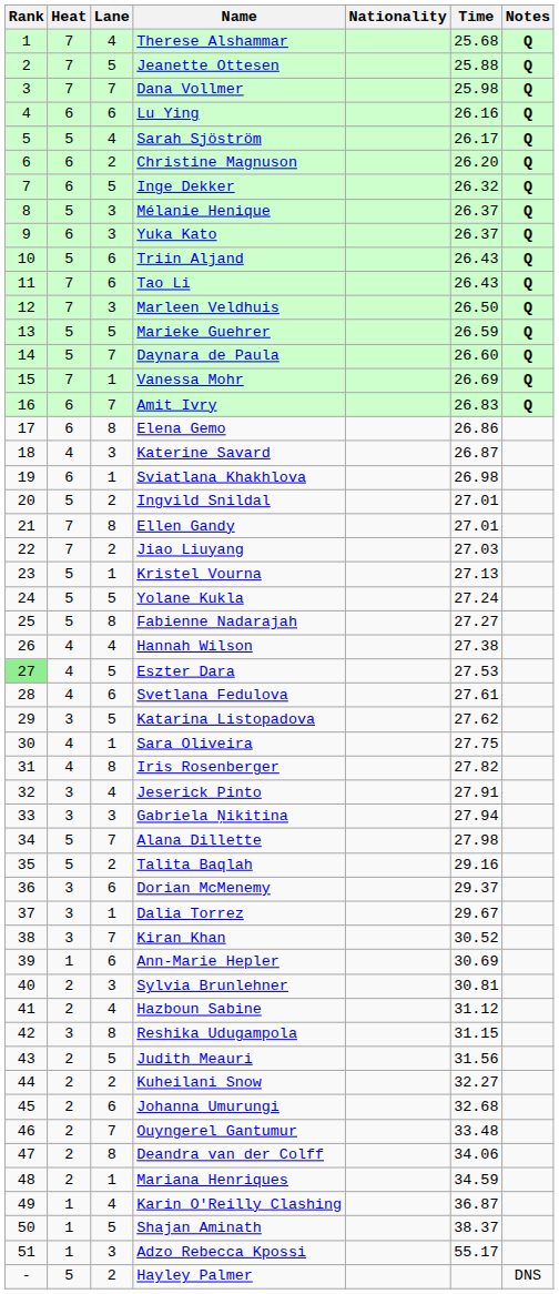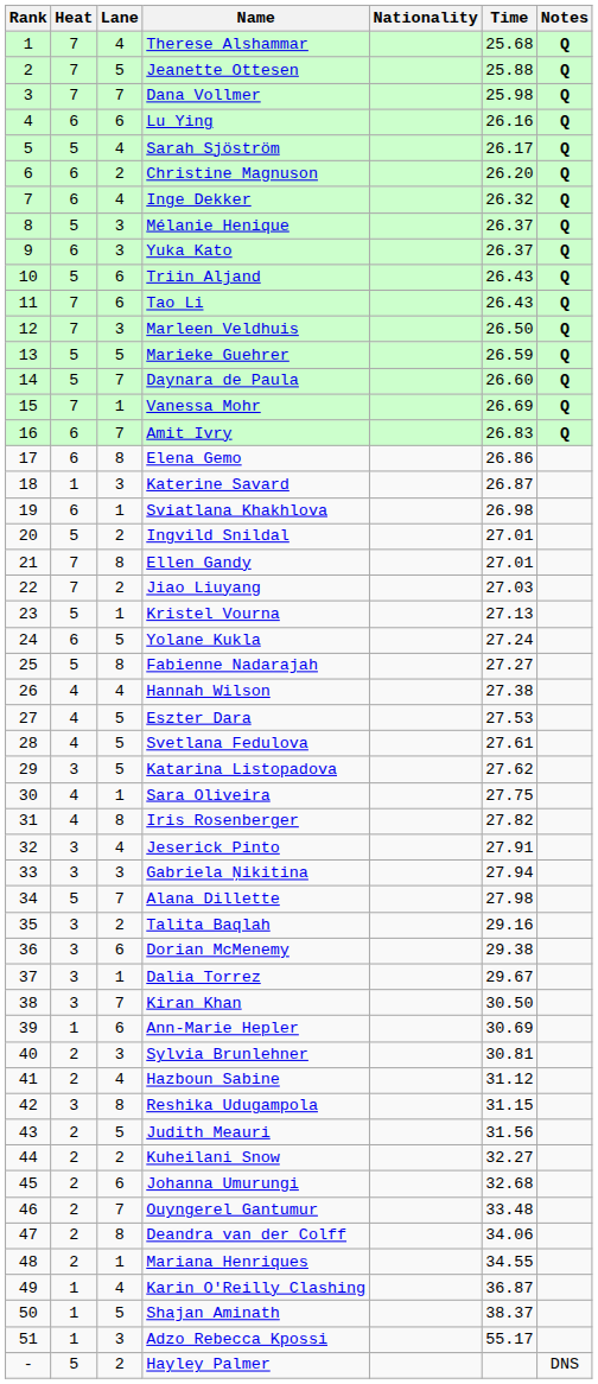Inge Dekker | Lane: 5 -> 4
Katerine Savard | Heat: 4 -> 1
Yolane Kukla | Heat: 5 -> 6
Eszter Dara | Rank: lightgreen background -> no background
Svetlana Fedulova | Lane: 6 -> 5
Talita Baqlah | Heat: 5 -> 3
Dorian McMenemy | Time: 29.37 -> 29.38
Kiran Khan | Time: 30.52 -> 30.50
Mariana Henriques | Time: 34.59 -> 34.55
